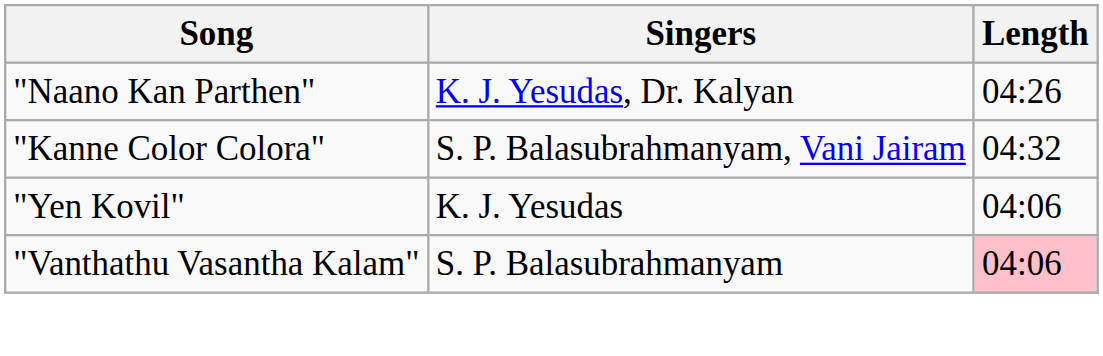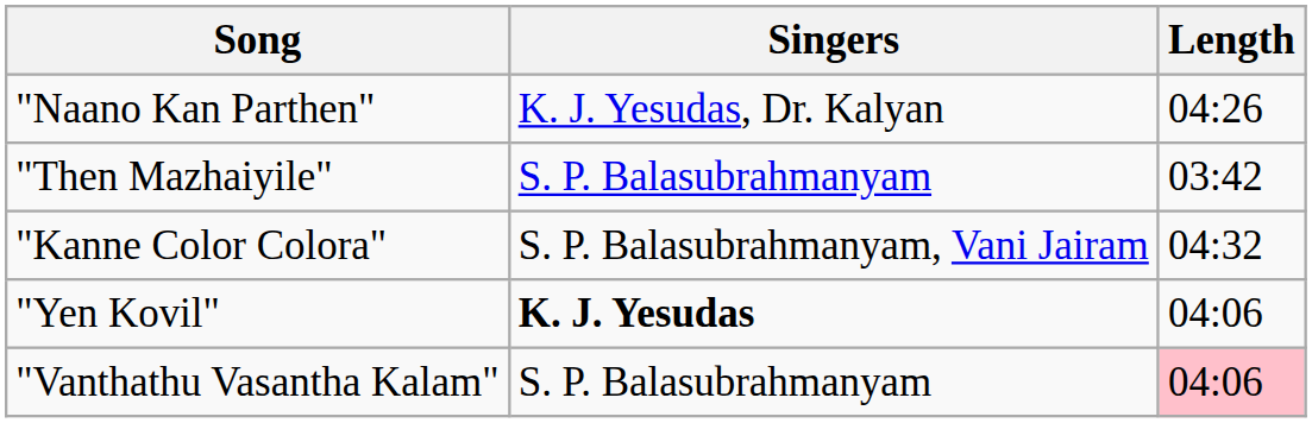+ row: "Then Mazhaiyile" | S. P. Balasubrahmanyam | 03:42
"Yen Kovil" | Singers: normal -> bold
